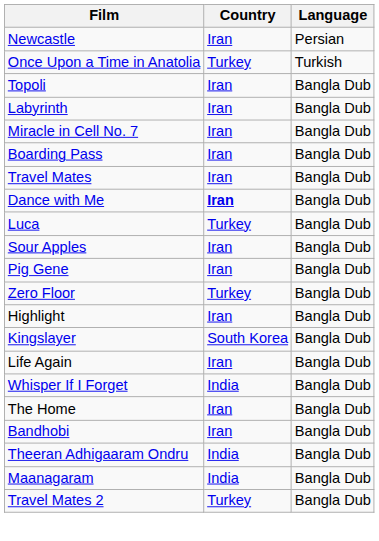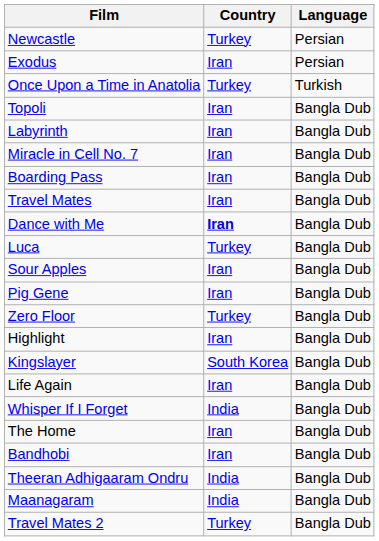Newcastle | Country: Iran -> Turkey
+ row: Exodus | Iran | Persian
